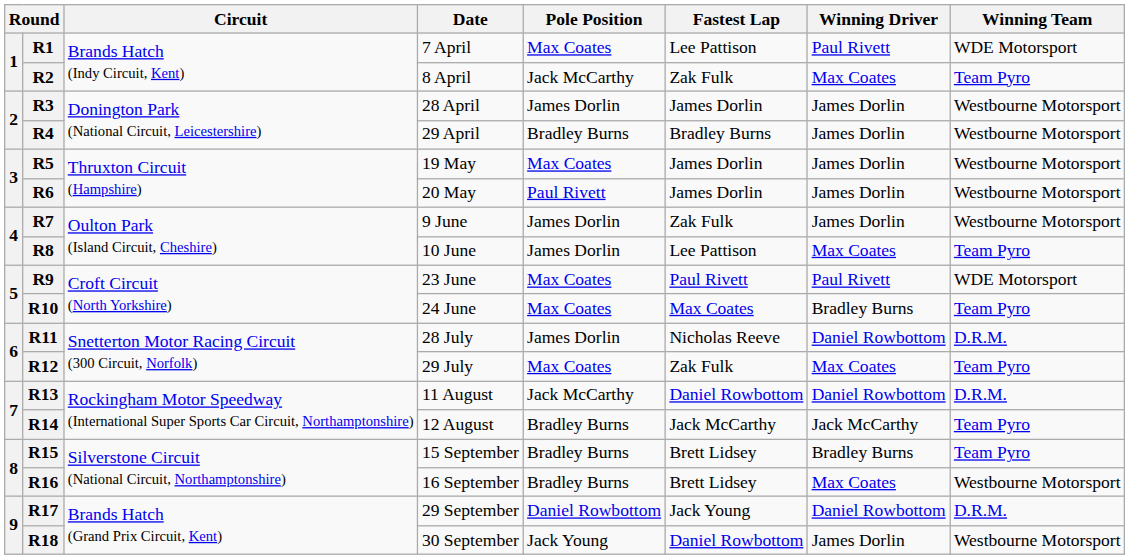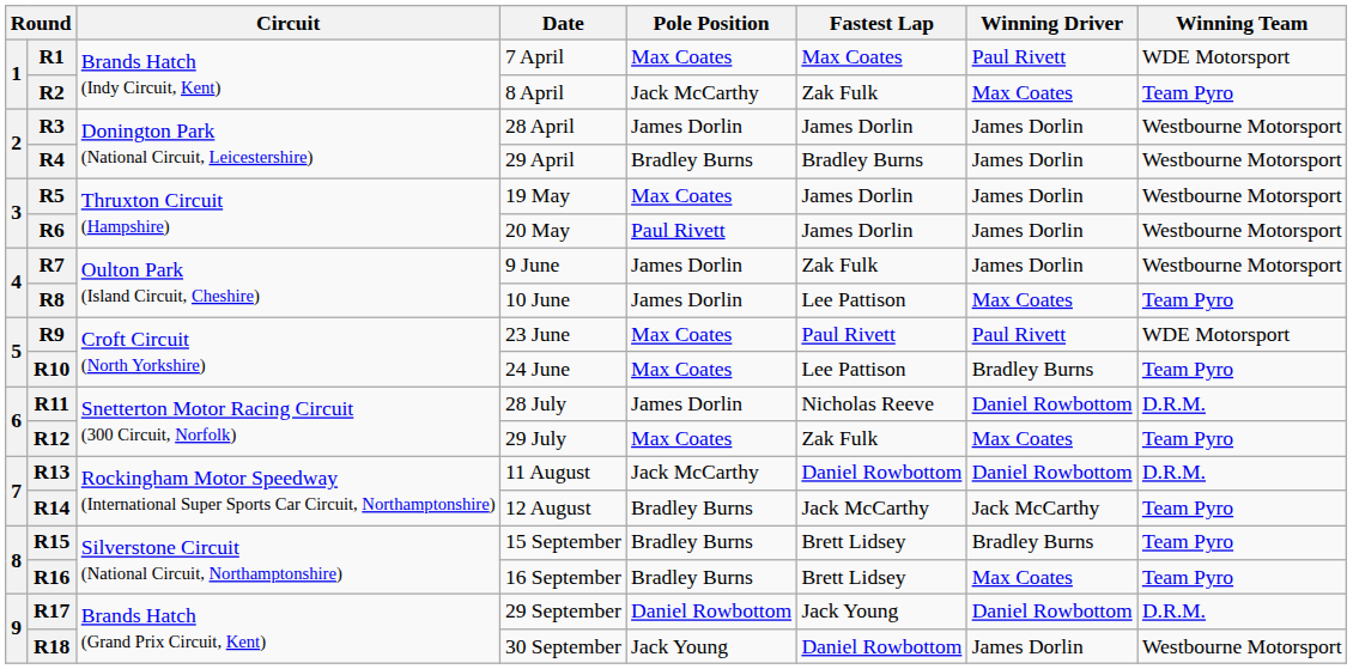R1 | Fastest Lap: Lee Pattison -> Max Coates
R10 | Fastest Lap: Max Coates -> Lee Pattison
R16 | Winning Team: Westbourne Motorsport -> Team Pyro
